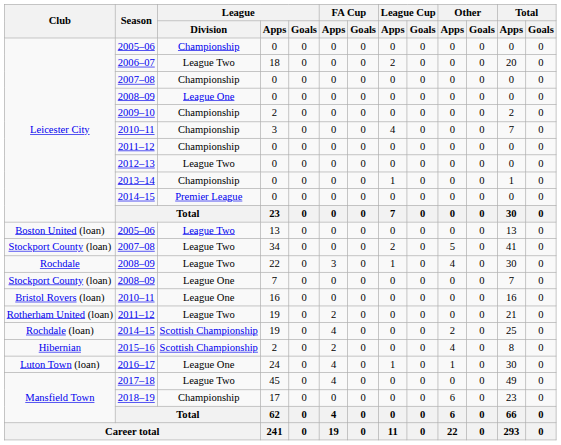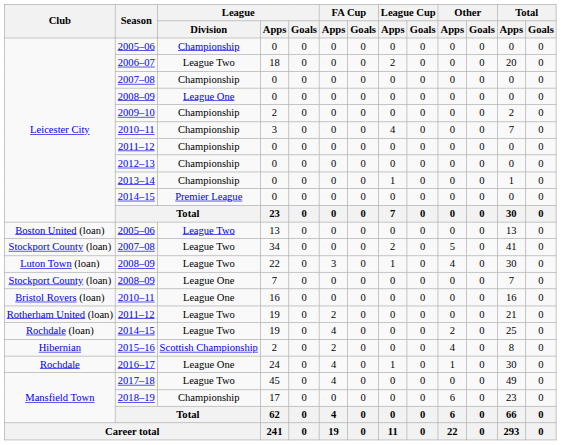2012–13 | League / Division: League Two -> Championship
2008–09 / 22 | Club: Rochdale -> Luton Town (loan)
2014–15 / 19 | League / Division: Scottish Championship -> League Two
2016–17 | Club: Luton Town (loan) -> Rochdale
